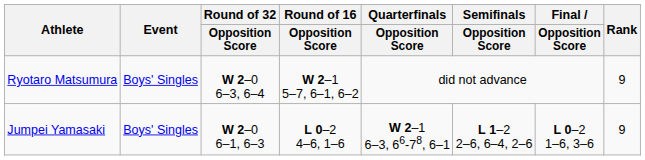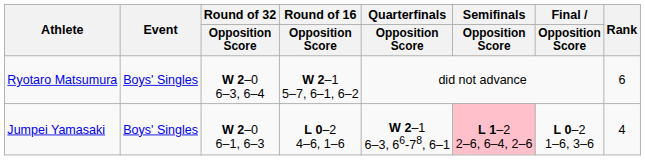Ryotaro Matsumura | Rank: 9 -> 6
Jumpei Yamasaki | Semifinals / Opposition Score: no background -> pink background
Jumpei Yamasaki | Rank: 9 -> 4
